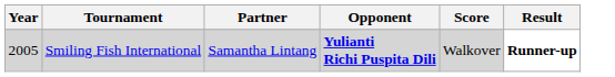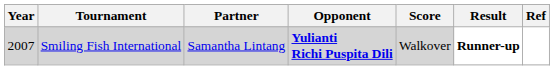+ column: Ref
Smiling Fish International | Year: 2005 -> 2007
